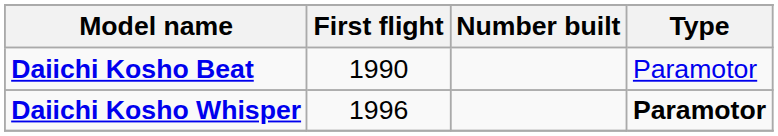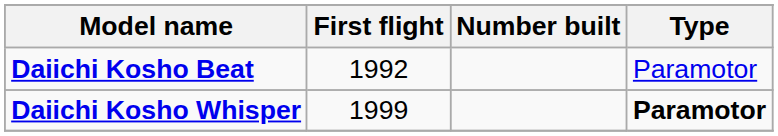Daiichi Kosho Beat | First flight: 1990 -> 1992
Daiichi Kosho Whisper | First flight: 1996 -> 1999
